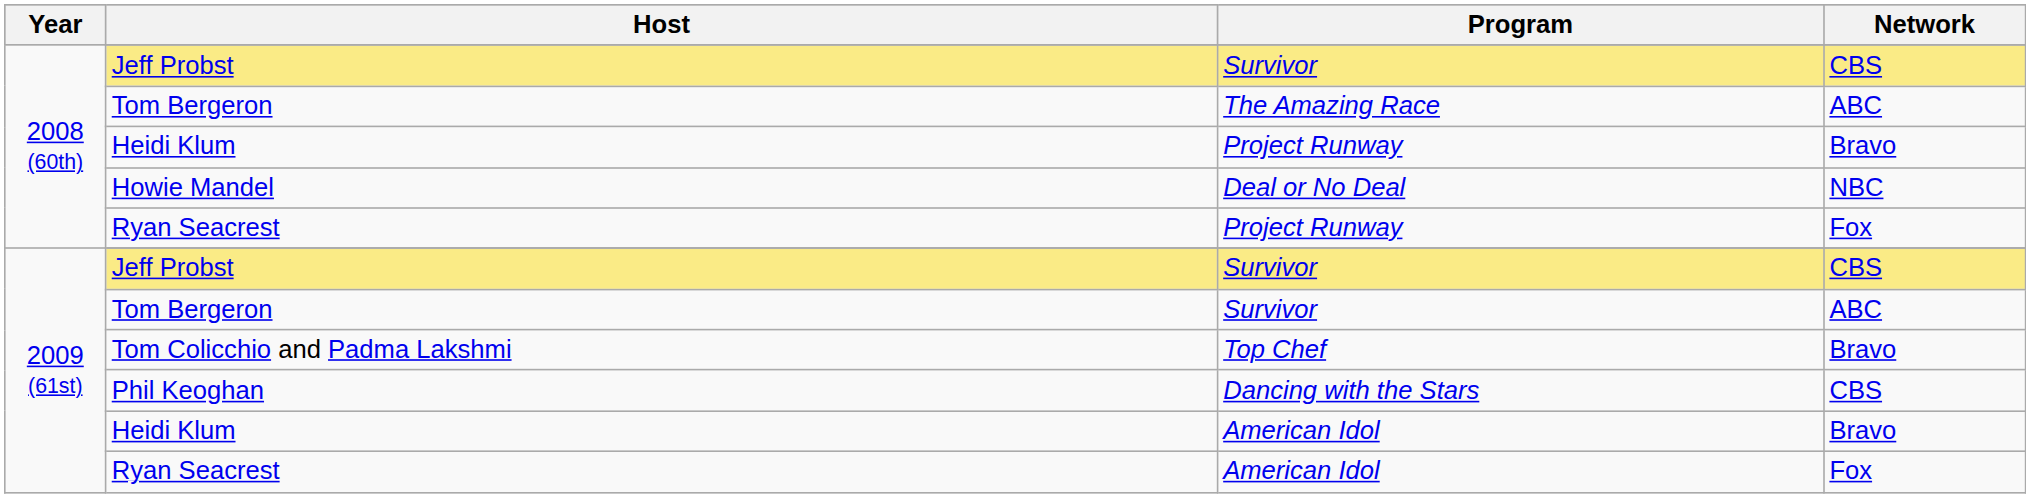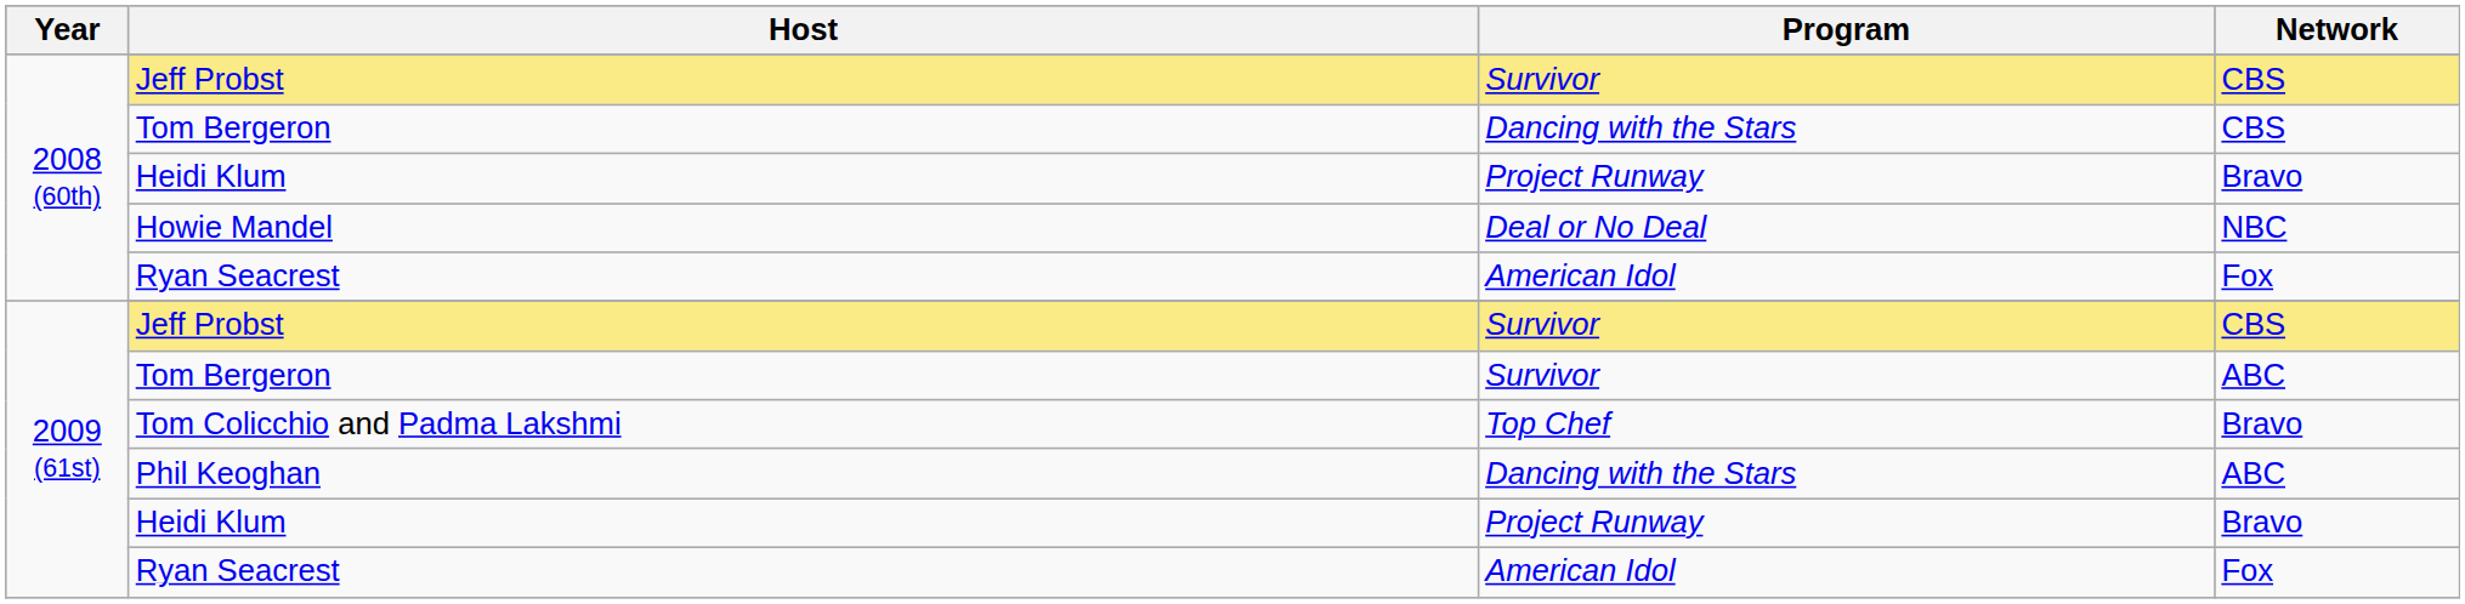2008 (60th) / Tom Bergeron | Program: The Amazing Race -> Dancing with the Stars
2008 (60th) / Tom Bergeron | Network: ABC -> CBS
2008 (60th) / Ryan Seacrest | Program: Project Runway -> American Idol
Phil Keoghan | Network: CBS -> ABC
2009 (61st) / Heidi Klum | Program: American Idol -> Project Runway
